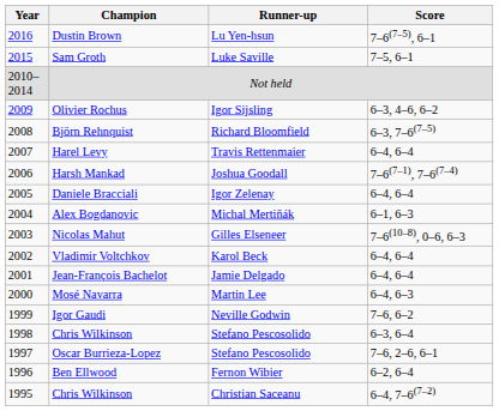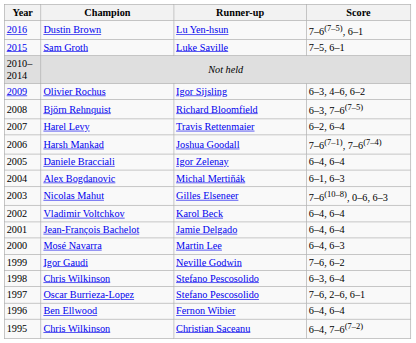Harel Levy | Score: 6–4, 6–4 -> 6–2, 6–4
Ben Ellwood | Score: 6–2, 6–4 -> 6–4, 6–4
